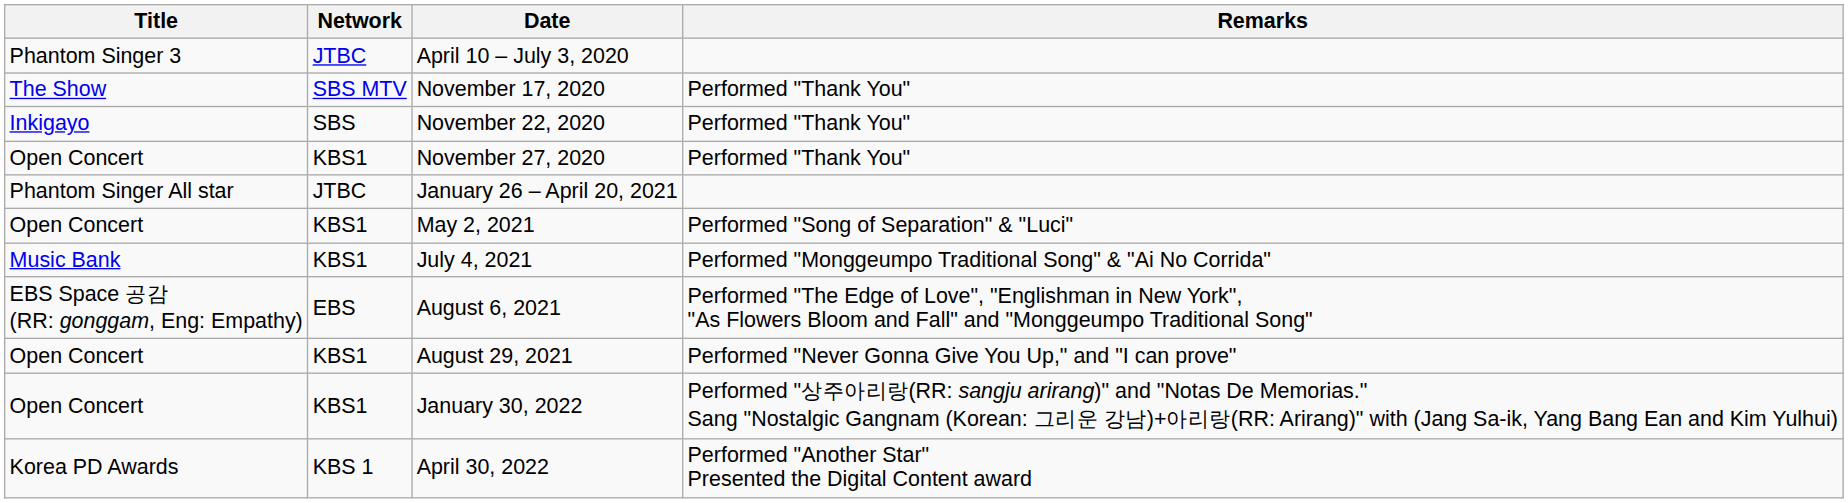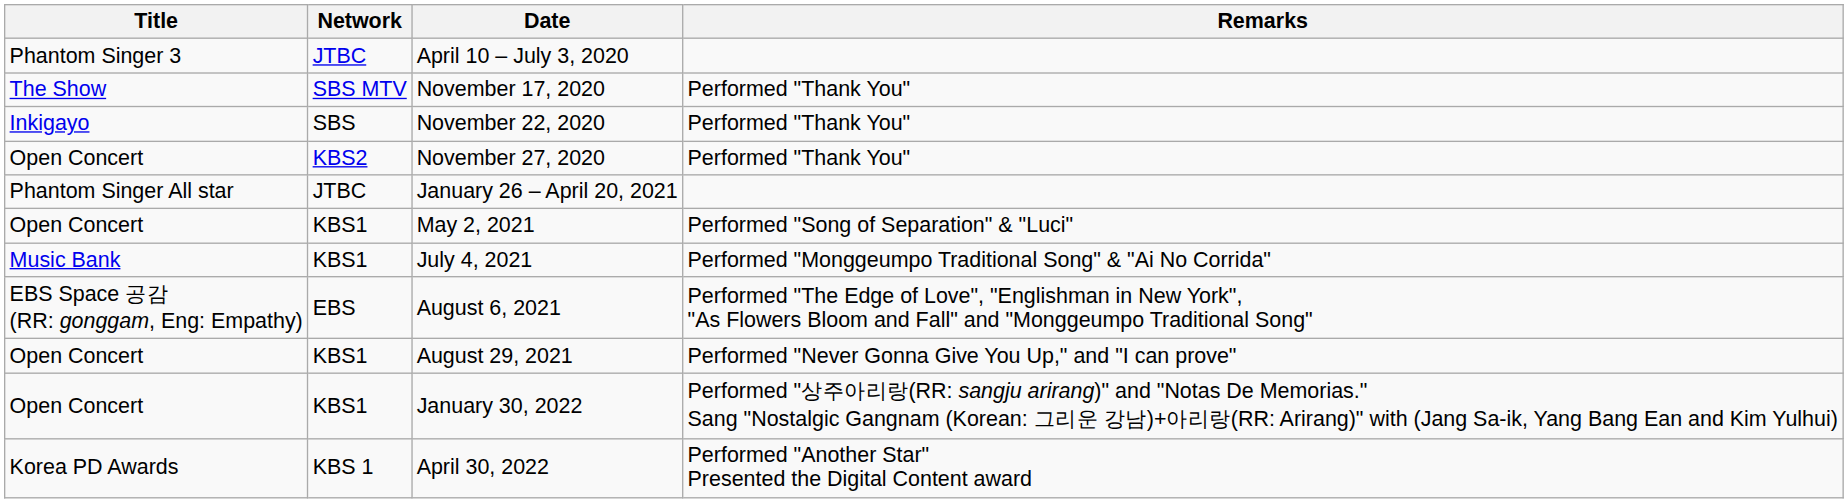November 27, 2020 | Network: KBS1 -> KBS2
